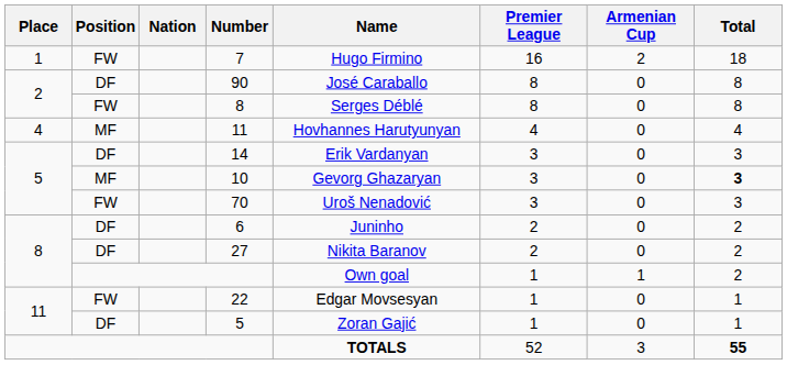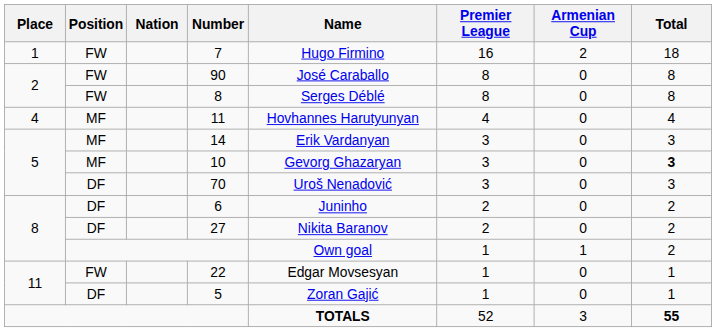90 | Position: DF -> FW
14 | Position: DF -> MF
70 | Position: FW -> DF
